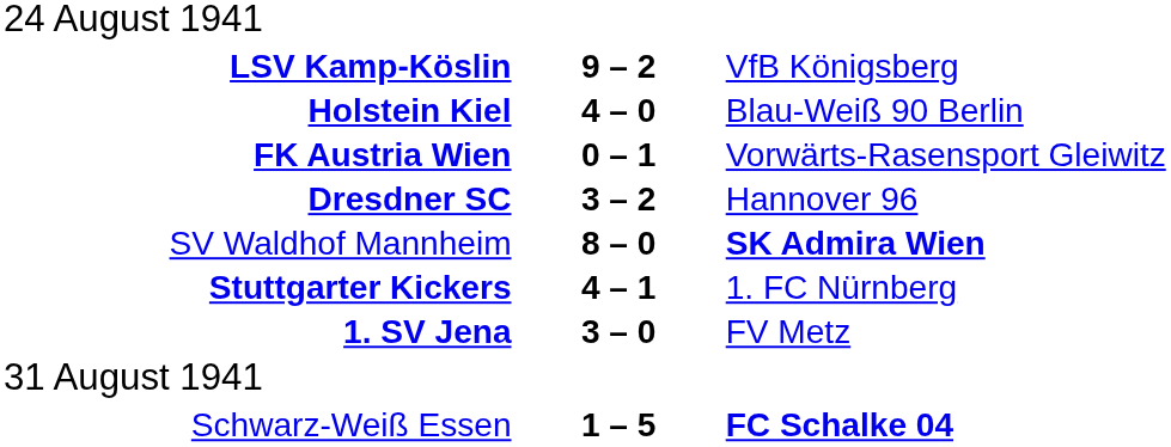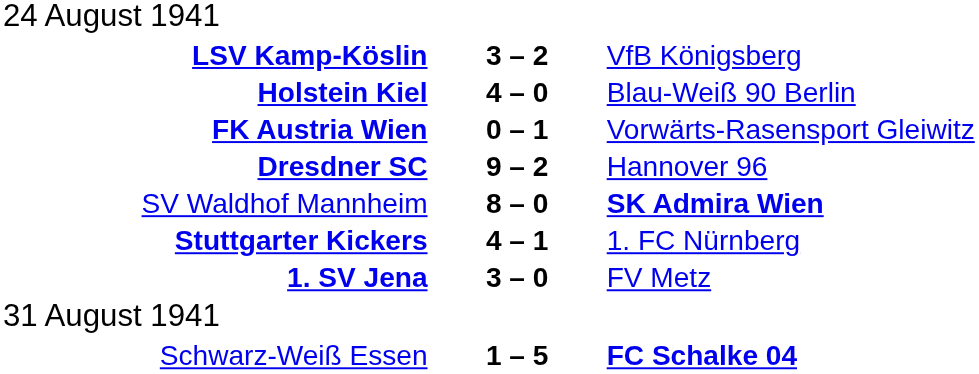LSV Kamp-Köslin | column 2: 9 – 2 -> 3 – 2
Dresdner SC | column 2: 3 – 2 -> 9 – 2
